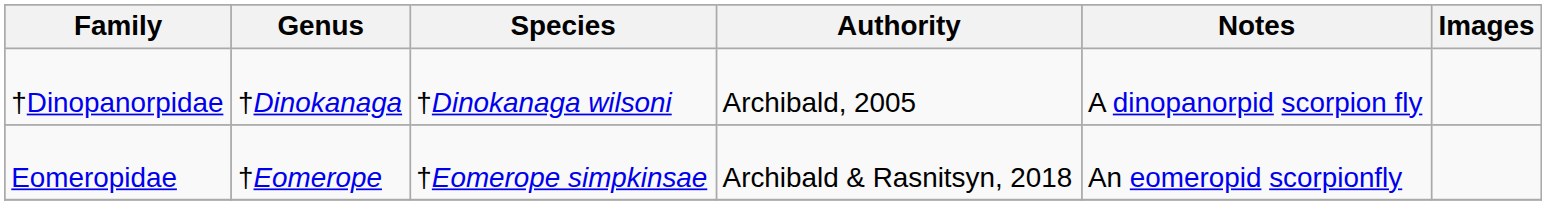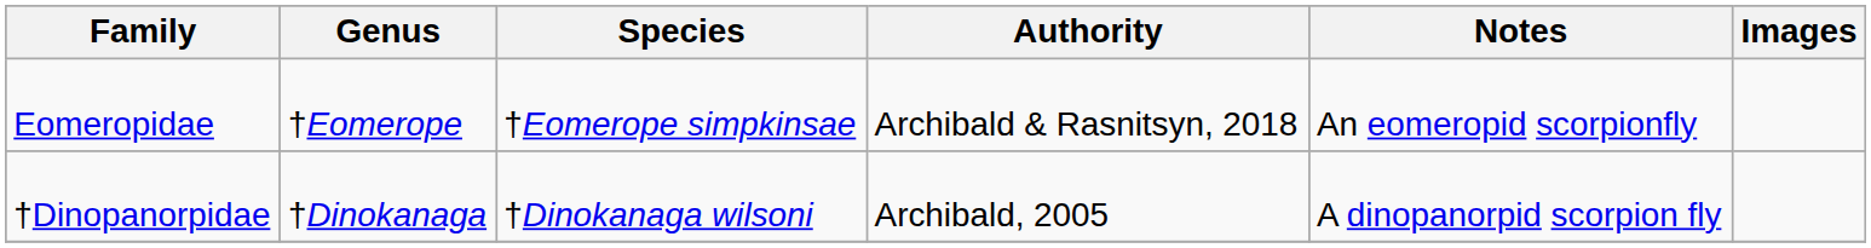rows swapped: †Dinopanorpidae <-> Eomeropidae
